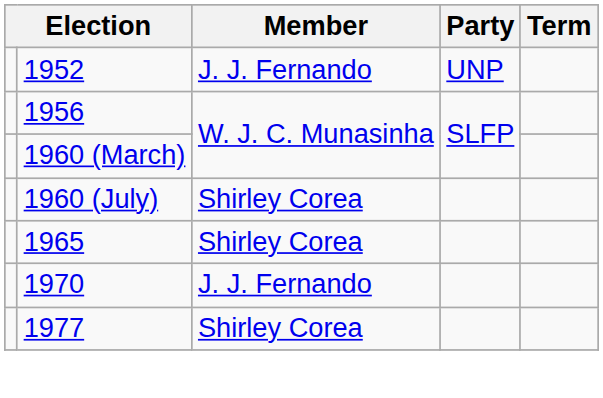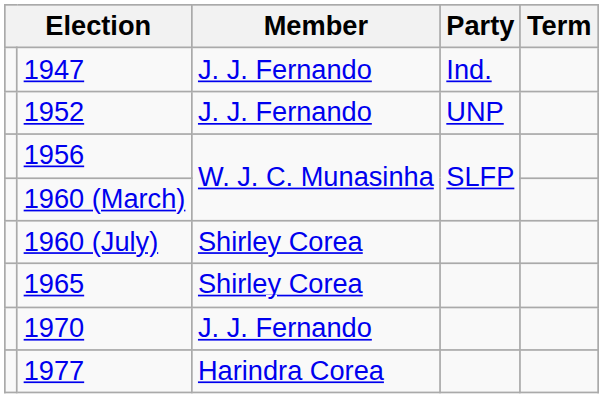+ row: 1947 | J. J. Fernando | Ind.
1977 | Member: Shirley Corea -> Harindra Corea
